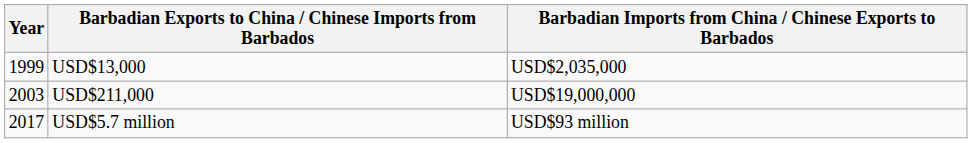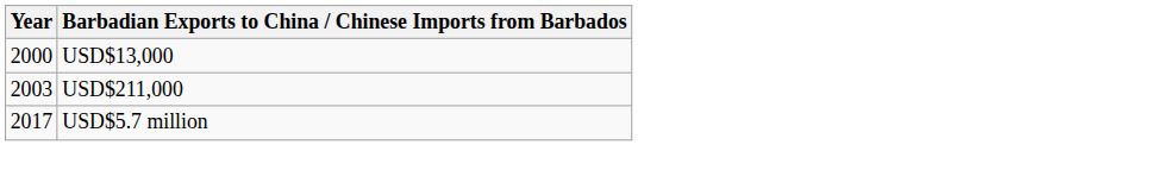- column: Barbadian Imports from China / Chinese Exports to Barbados | USD$2,035,000 | USD$19,000,000 | USD$93 million
USD$13,000 | Year: 1999 -> 2000
